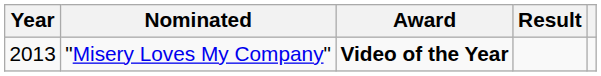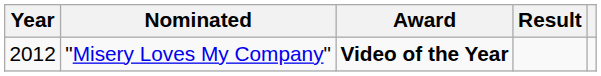"Misery Loves My Company" | Year: 2013 -> 2012
